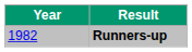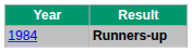Runners-up | Year: 1982 -> 1984
